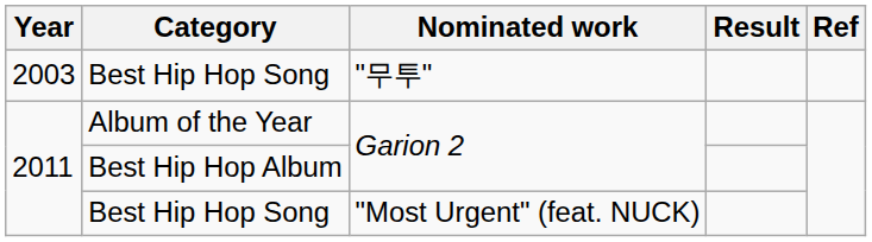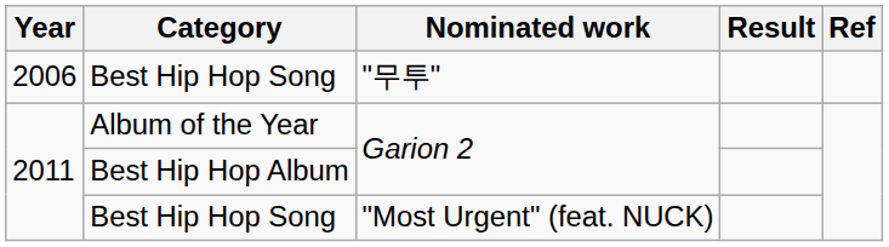Best Hip Hop Song / "무투" | Year: 2003 -> 2006
